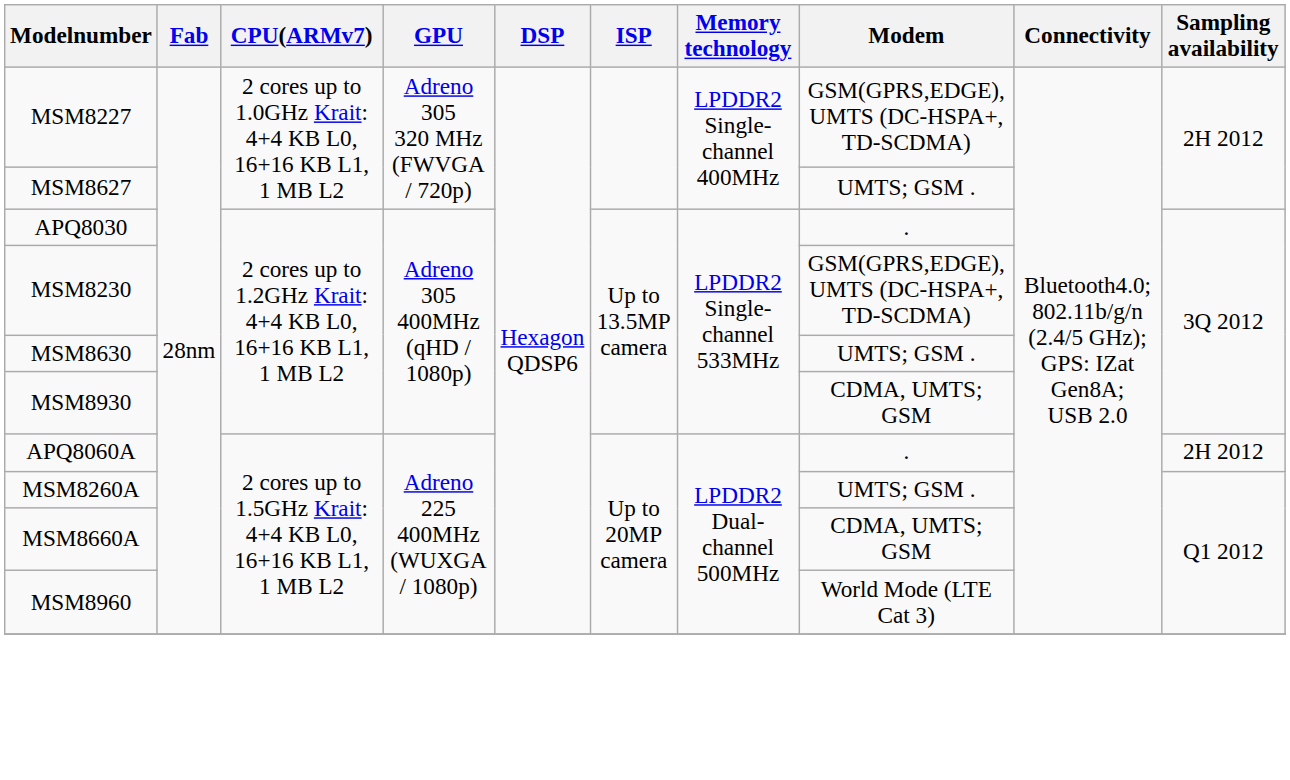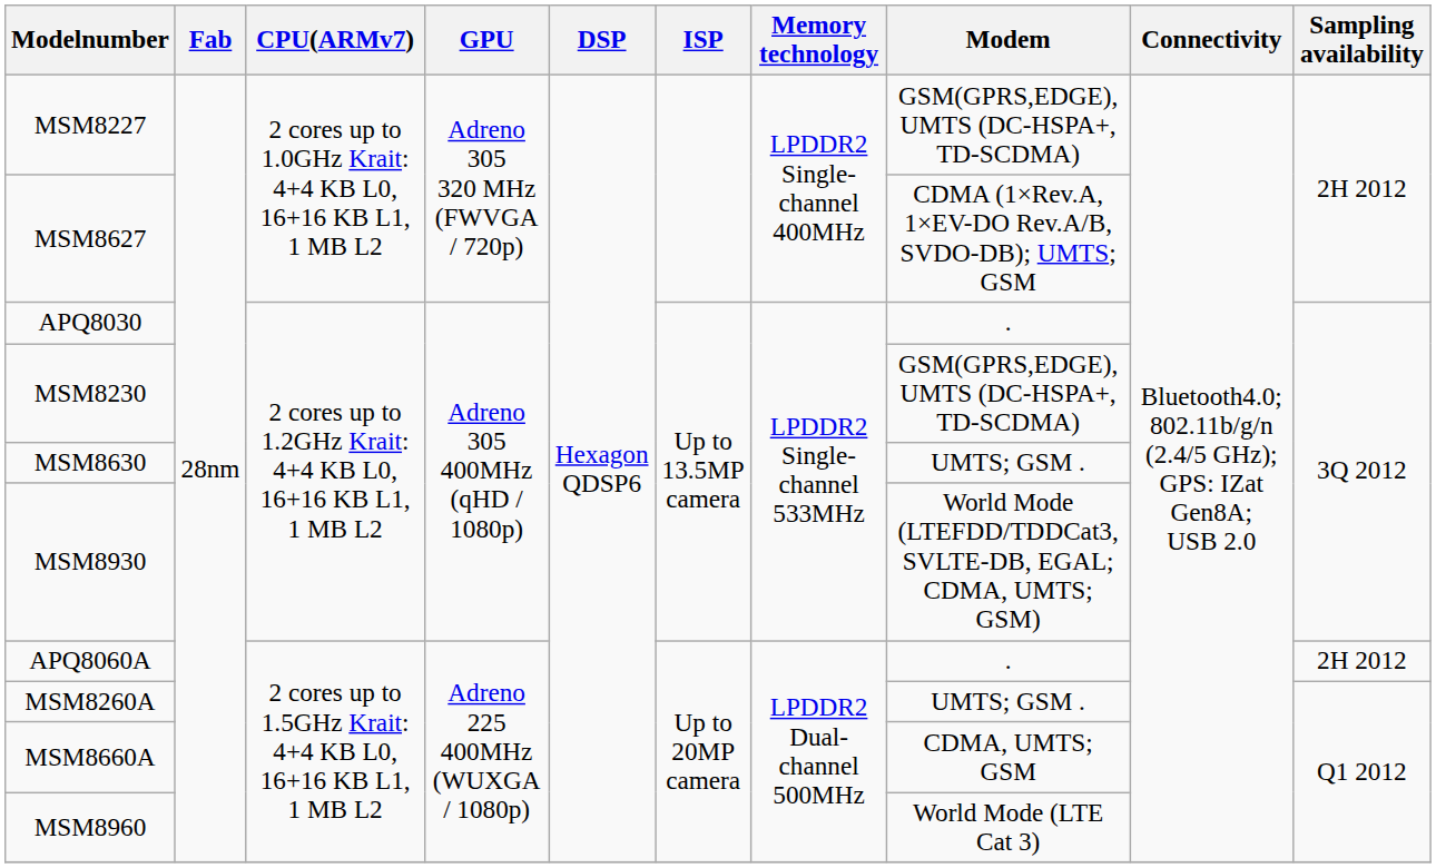MSM8627 | Modem: UMTS; GSM . -> CDMA (1×Rev.A, 1×EV-DO Rev.A/B, SVDO-DB); UMTS; GSM
MSM8930 | Modem: CDMA, UMTS; GSM -> World Mode (LTEFDD/TDDCat3, SVLTE-DB, EGAL; CDMA, UMTS; GSM)
